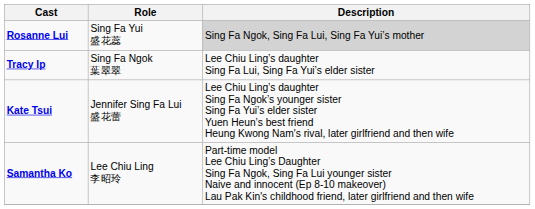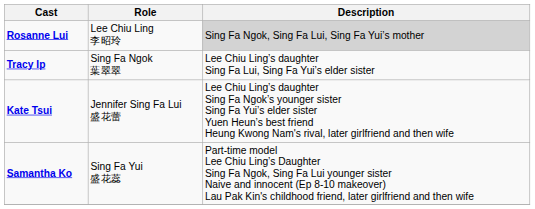Rosanne Lui | Role: Sing Fa Yui 盛花蕊 -> Lee Chiu Ling 李昭玲
Samantha Ko | Role: Lee Chiu Ling 李昭玲 -> Sing Fa Yui 盛花蕊
